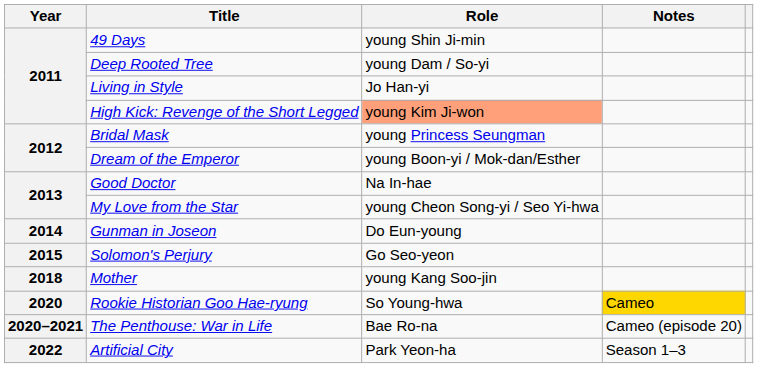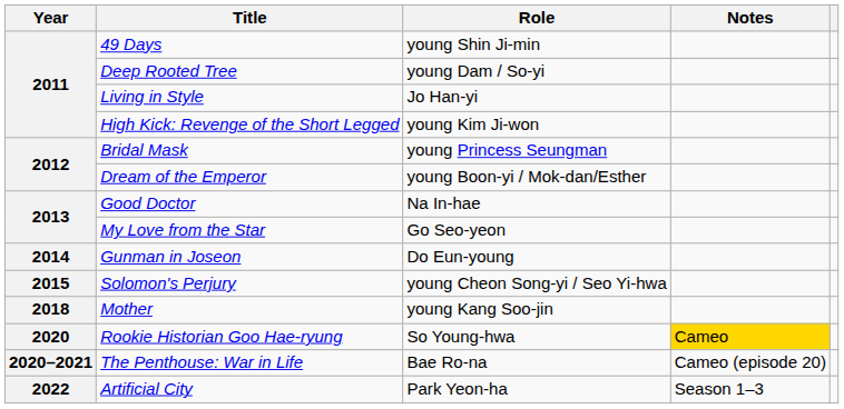High Kick: Revenge of the Short Legged | Role: lightsalmon background -> no background
My Love from the Star | Role: young Cheon Song-yi / Seo Yi-hwa -> Go Seo-yeon
Solomon's Perjury | Role: Go Seo-yeon -> young Cheon Song-yi / Seo Yi-hwa
